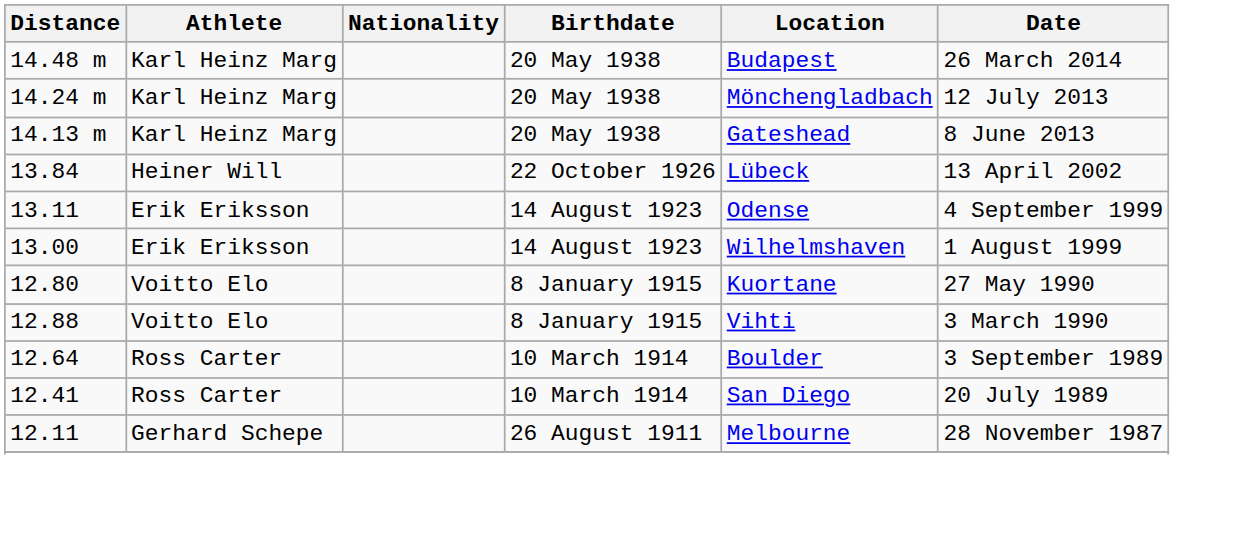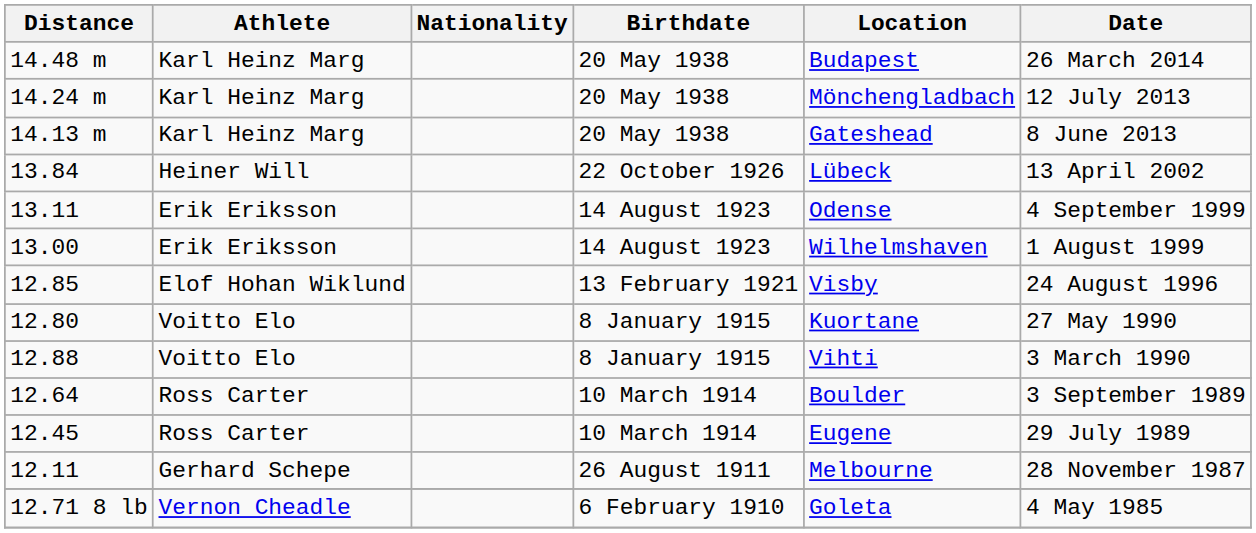+ row: 12.85 | Elof Hohan Wiklund | 13 February 1921 | Visby | 24 August 1996
+ row: 12.45 | Ross Carter | 10 March 1914 | Eugene | 29 July 1989
- row: 12.41 | Ross Carter | 10 March 1914 | San Diego | 20 July 1989
+ row: 12.71 8 lb | Vernon Cheadle | 6 February 1910 | Goleta | 4 May 1985
